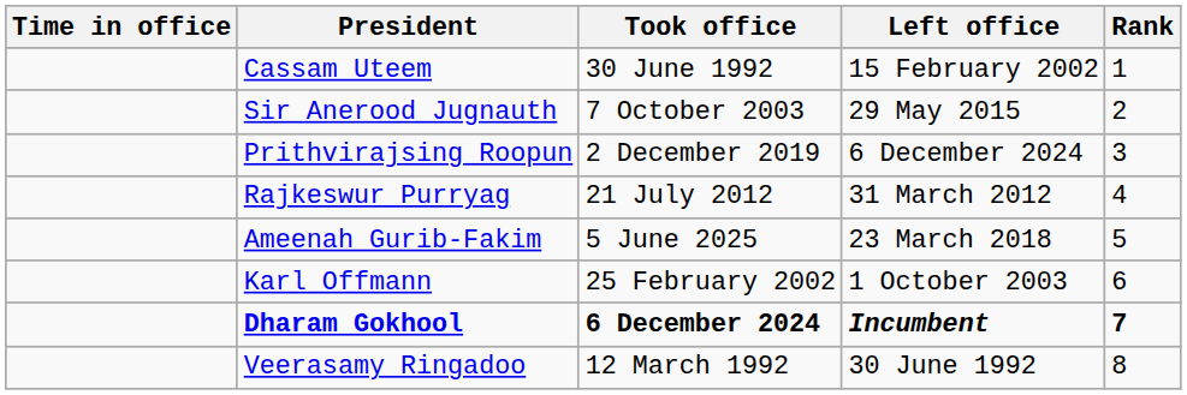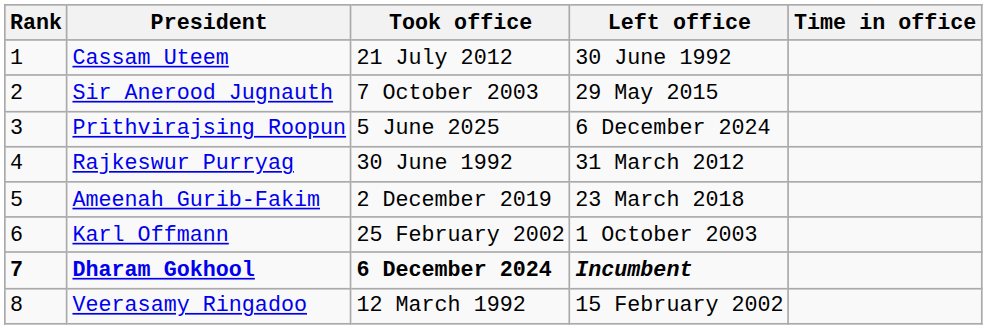columns swapped: Rank <-> Time in office
Cassam Uteem | Took office: 30 June 1992 -> 21 July 2012
Cassam Uteem | Left office: 15 February 2002 -> 30 June 1992
Prithvirajsing Roopun | Took office: 2 December 2019 -> 5 June 2025
Rajkeswur Purryag | Took office: 21 July 2012 -> 30 June 1992
Ameenah Gurib-Fakim | Took office: 5 June 2025 -> 2 December 2019
Veerasamy Ringadoo | Left office: 30 June 1992 -> 15 February 2002
